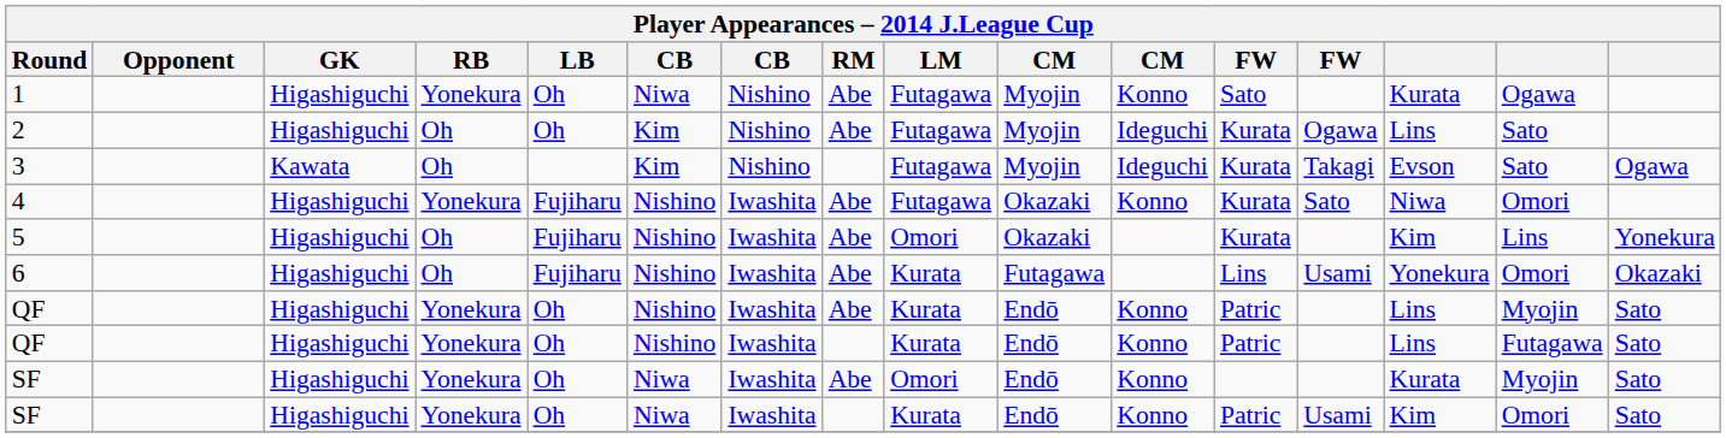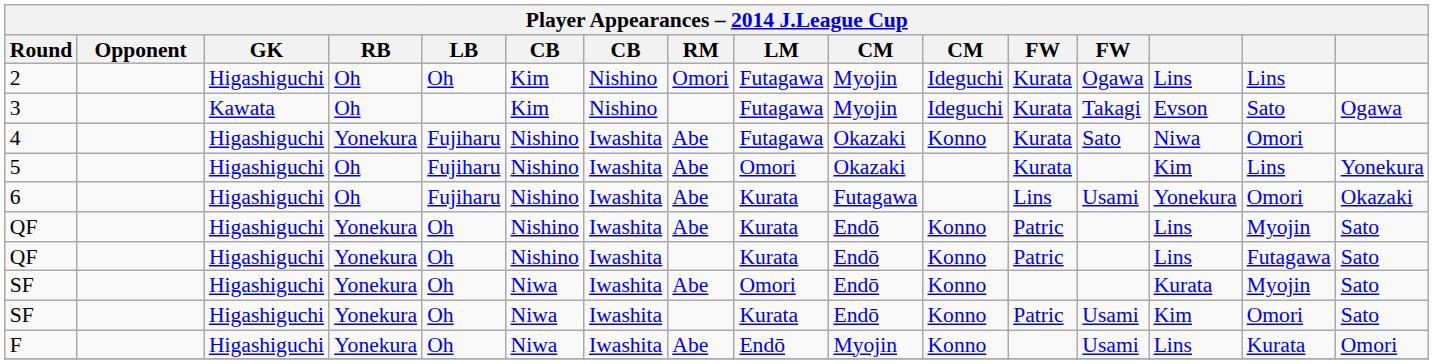- row: 1 | Higashiguchi | Yonekura | Oh | Niwa | Nishino | Abe | Futagawa | Myojin | Konno | Sato | Kurata | Ogawa
2 | RM: Abe -> Omori
2 | column 15: Sato -> Lins
+ row: F | Higashiguchi | Yonekura | Oh | Niwa | Iwashita | Abe | Endō | Myojin | Konno | Usami | Lins | Kurata | Omori
